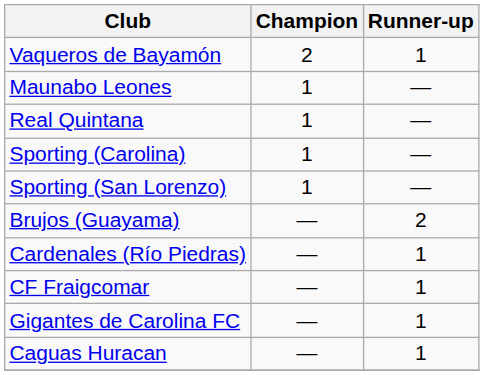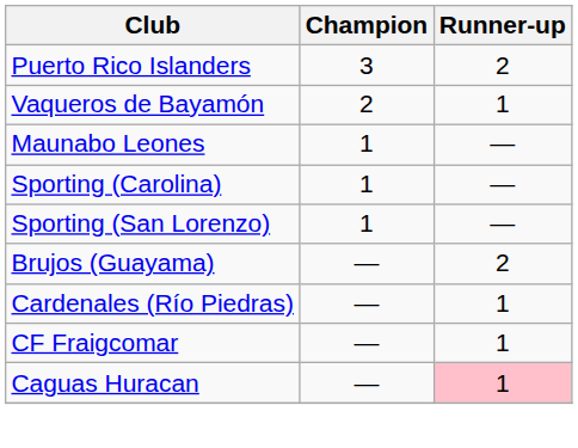+ row: Puerto Rico Islanders | 3 | 2
- row: Real Quintana | 1 | —
- row: Gigantes de Carolina FC | — | 1
Caguas Huracan | Runner-up: no background -> pink background
